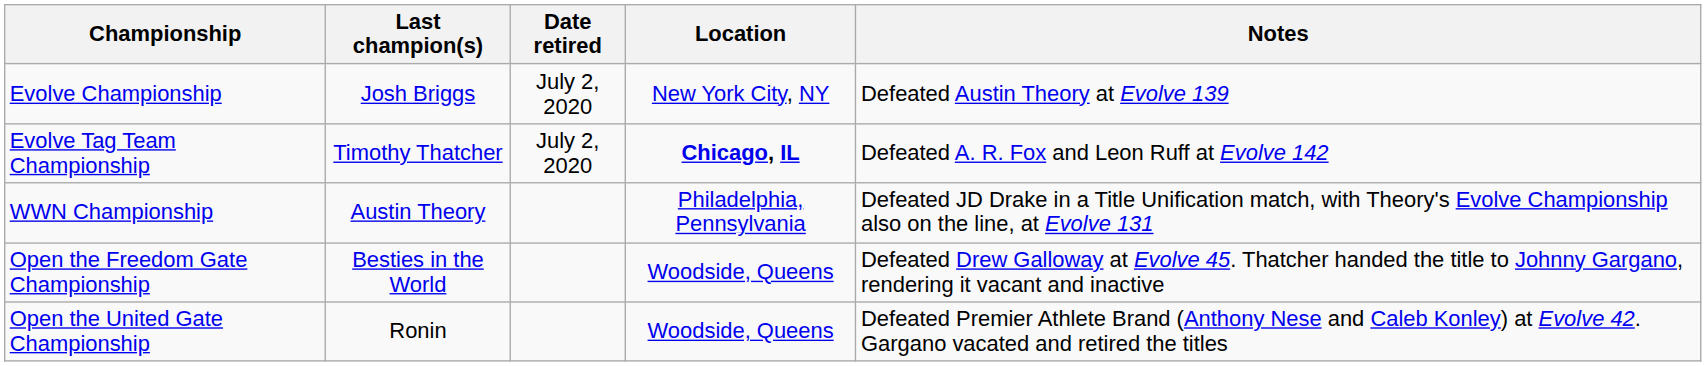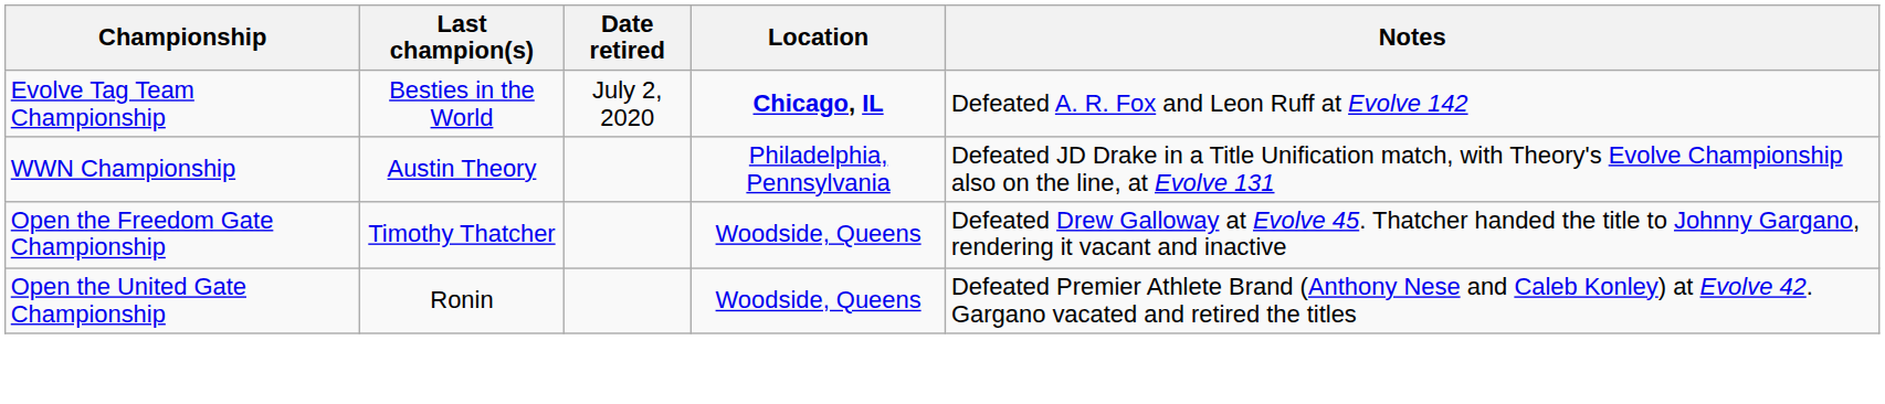- row: Evolve Championship | Josh Briggs | July 2, 2020 | New York City, NY | Defeated Austin Theory at Evolve 139
Evolve Tag Team Championship | Last champion(s): Timothy Thatcher -> Besties in the World
Open the Freedom Gate Championship | Last champion(s): Besties in the World -> Timothy Thatcher
